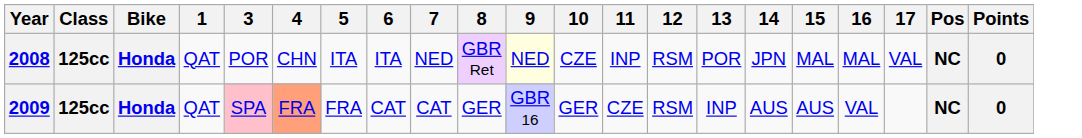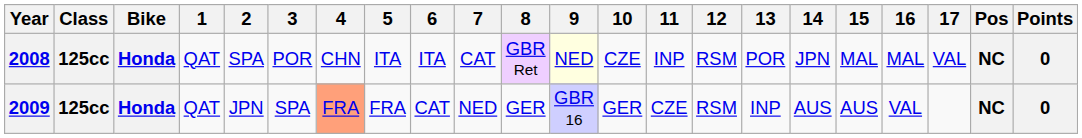+ column: 2 | SPA | JPN
2008 | 7: NED -> CAT
2009 | 3: pink background -> no background
2009 | 7: CAT -> NED
